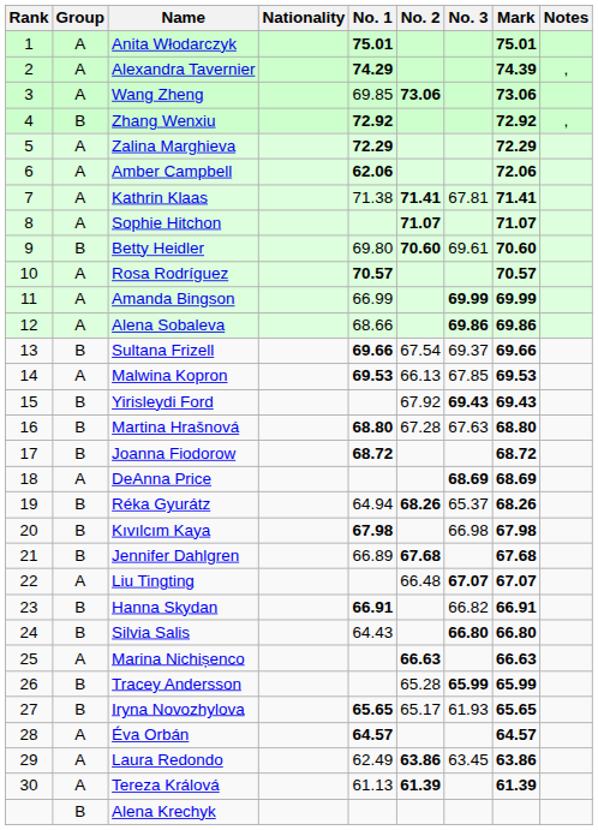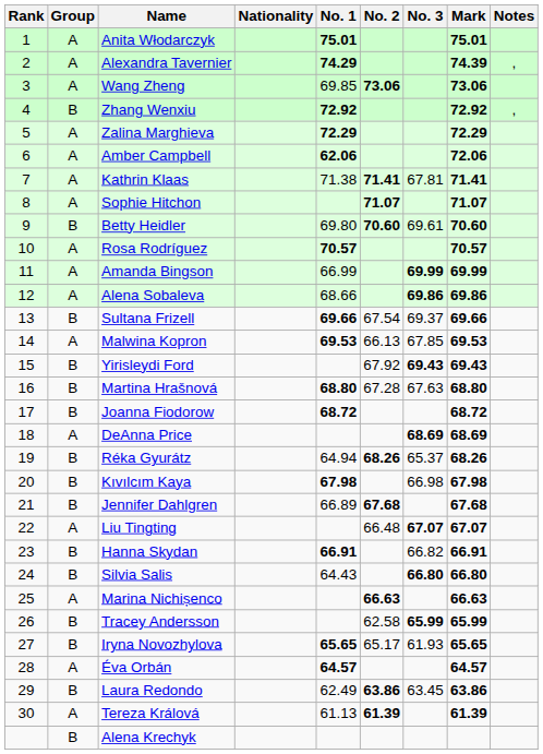Tracey Andersson | No. 2: 65.28 -> 62.58
Laura Redondo | Group: A -> B
